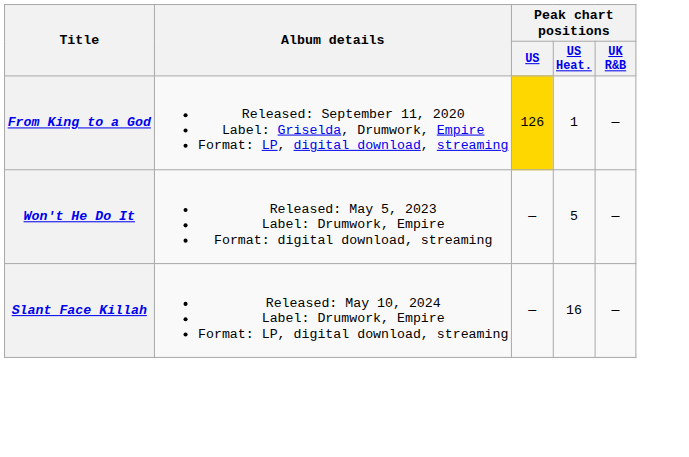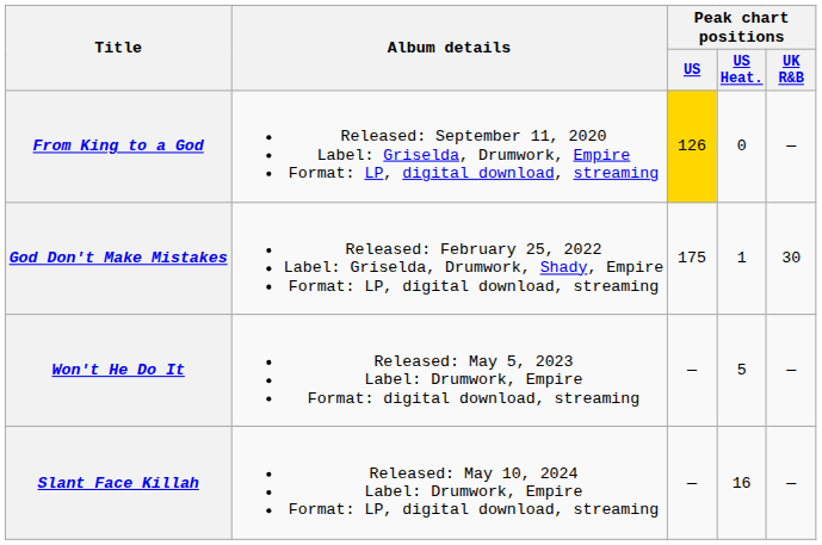From King to a God | Peak chart positions / US Heat.: 1 -> 0
+ row: God Don't Make Mistakes | Released: February 25, 2022 Label: Griselda, Drumwork, Shady, Empire Format: LP, digital download, streaming | 175 | 1 | 30
